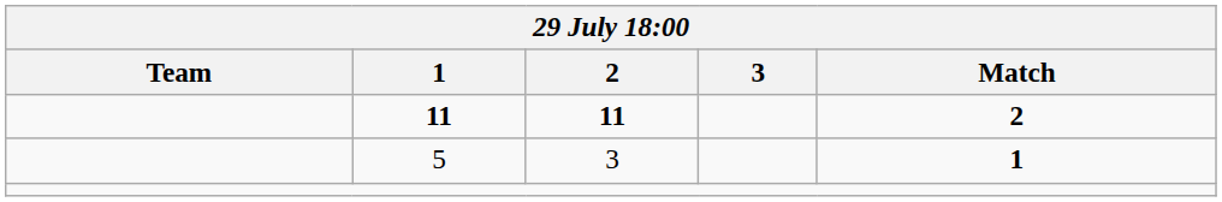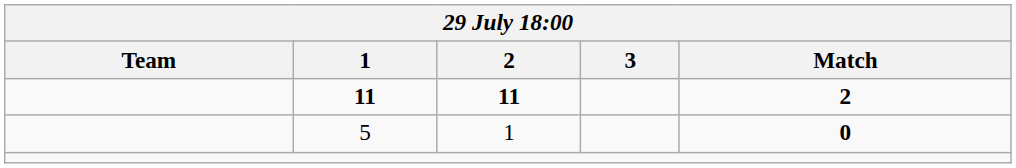5 | 2: 3 -> 1
5 | Match: 1 -> 0
